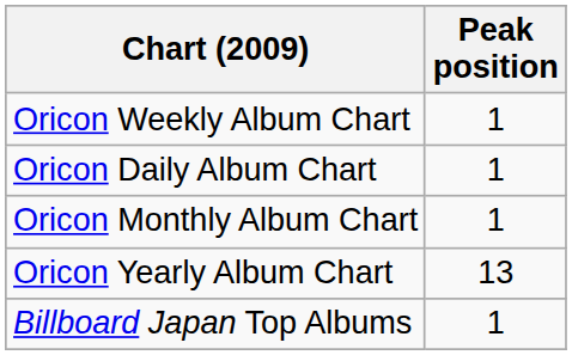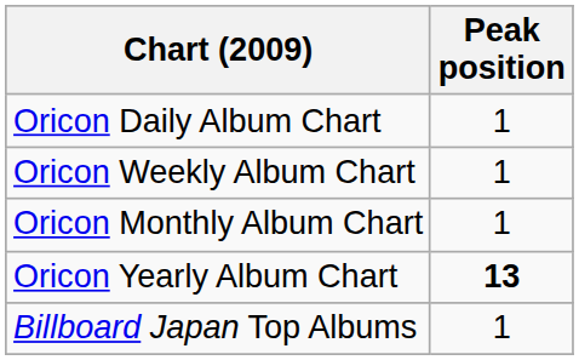rows swapped: Oricon Daily Album Chart <-> Oricon Weekly Album Chart
Oricon Yearly Album Chart | Peak position: normal -> bold
